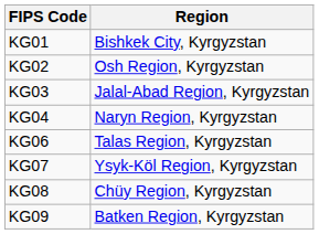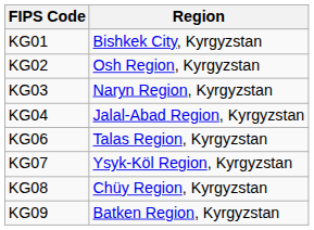KG03 | Region: Jalal-Abad Region, Kyrgyzstan -> Naryn Region, Kyrgyzstan
KG04 | Region: Naryn Region, Kyrgyzstan -> Jalal-Abad Region, Kyrgyzstan
